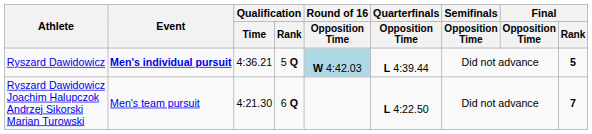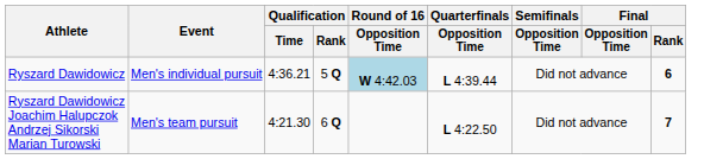Ryszard Dawidowicz | Event: bold -> normal
Ryszard Dawidowicz | Final / Rank: 5 -> 6
